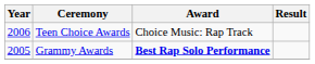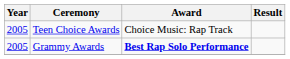Teen Choice Awards | Year: 2006 -> 2005
